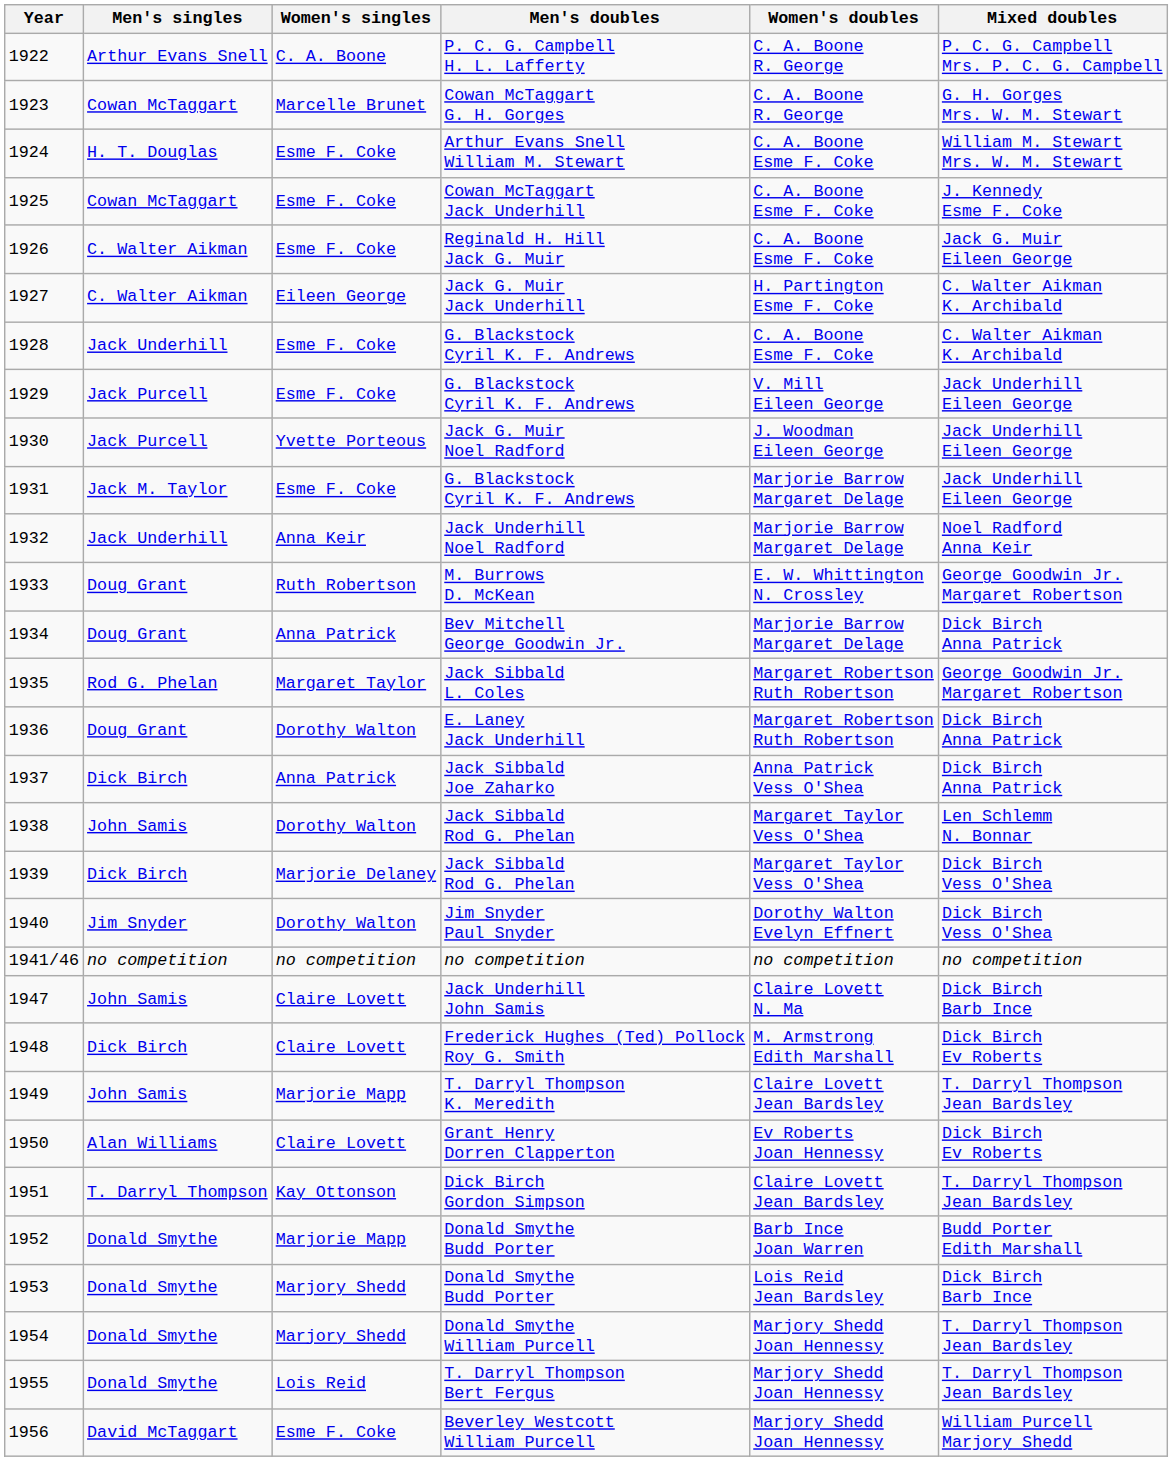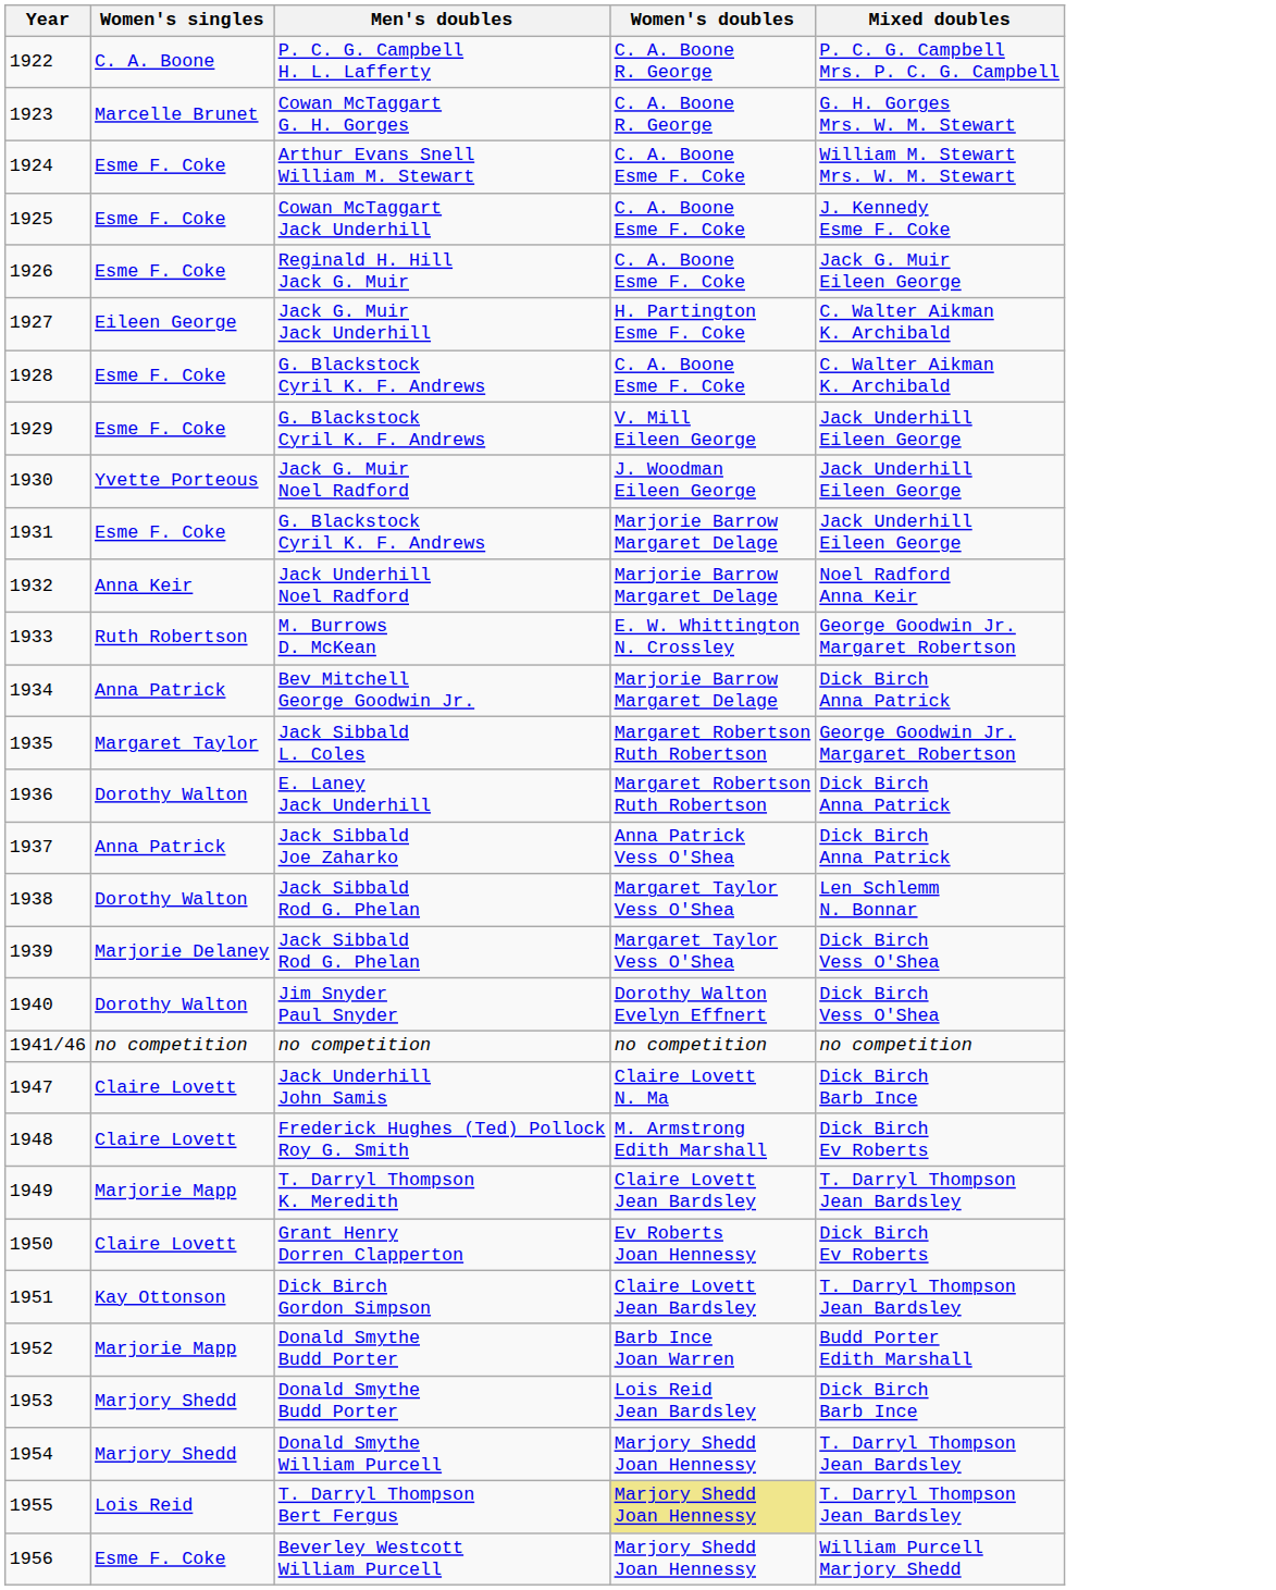- column: Men's singles | Arthur Evans Snell | Cowan McTaggart | H. T. Douglas | Cowan McTaggart | C. Walter Aikman | C. Walter Aikman | Jack Underhill | Jack Purcell | Jack Purcell | Jack M. Taylor | Jack Underhill | Doug Grant | Doug Grant | Rod G. Phelan | Doug Grant | Dick Birch | John Samis | Dick Birch | Jim Snyder | no competition | John Samis | Dick Birch | John Samis | Alan Williams | T. Darryl Thompson | Donald Smythe | Donald Smythe | Donald Smythe | Donald Smythe | David McTaggart
1955 | Women's doubles: no background -> khaki background
